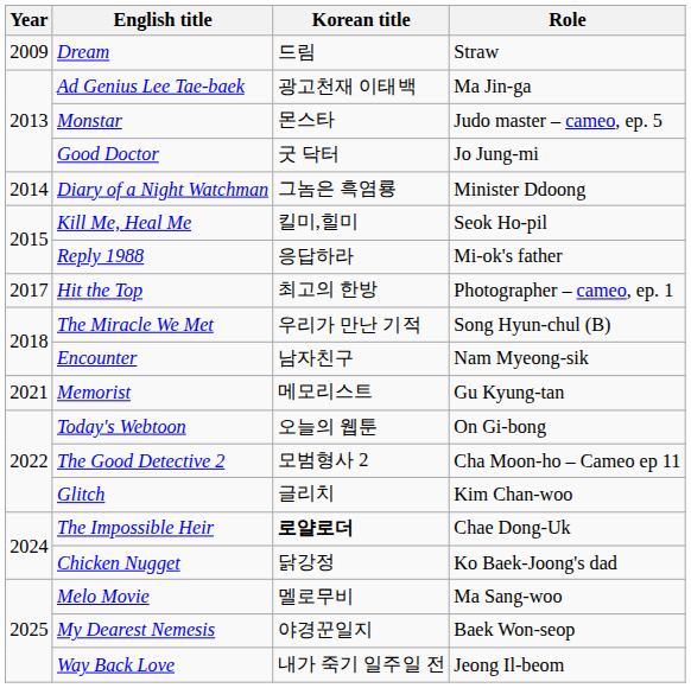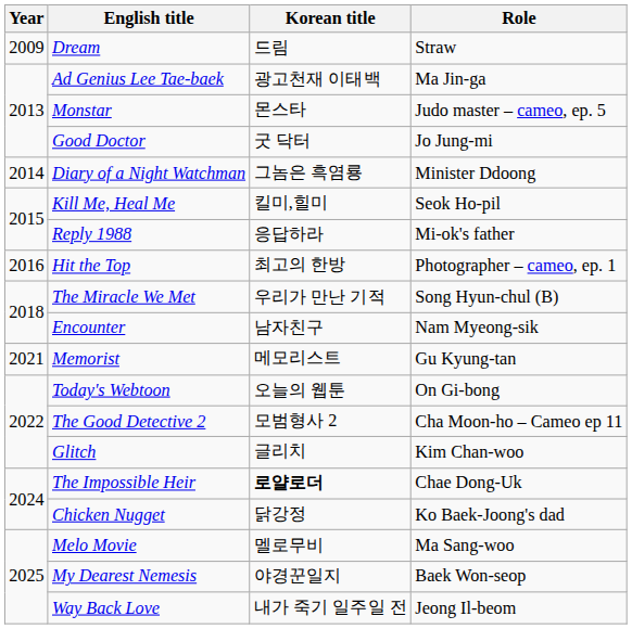Hit the Top | Year: 2017 -> 2016
